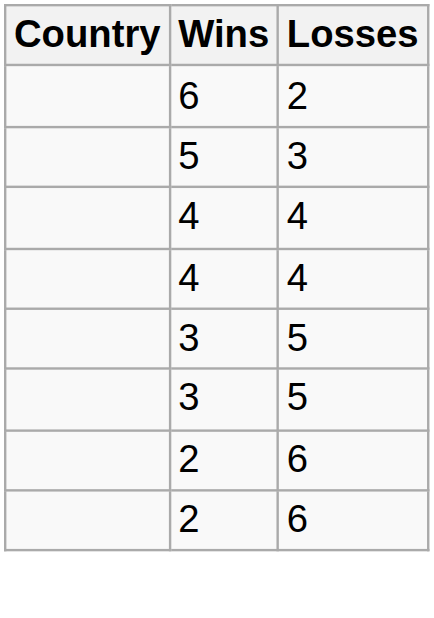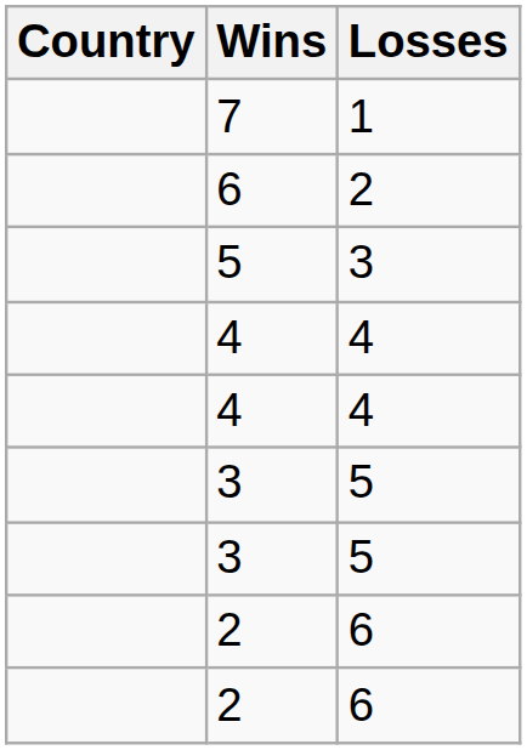+ row: 7 | 1
